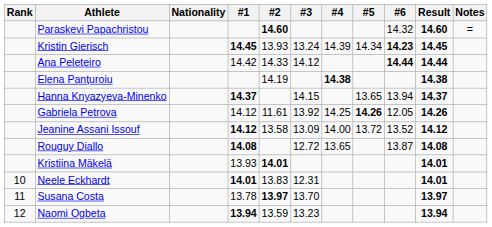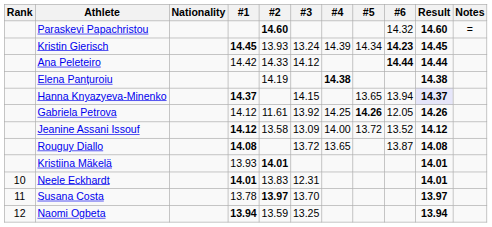Hanna Knyazyeva-Minenko | Result: no background -> lavender background
Rouguy Diallo | #3: 12.72 -> 13.72
Naomi Ogbeta | #3: 13.23 -> 13.25
